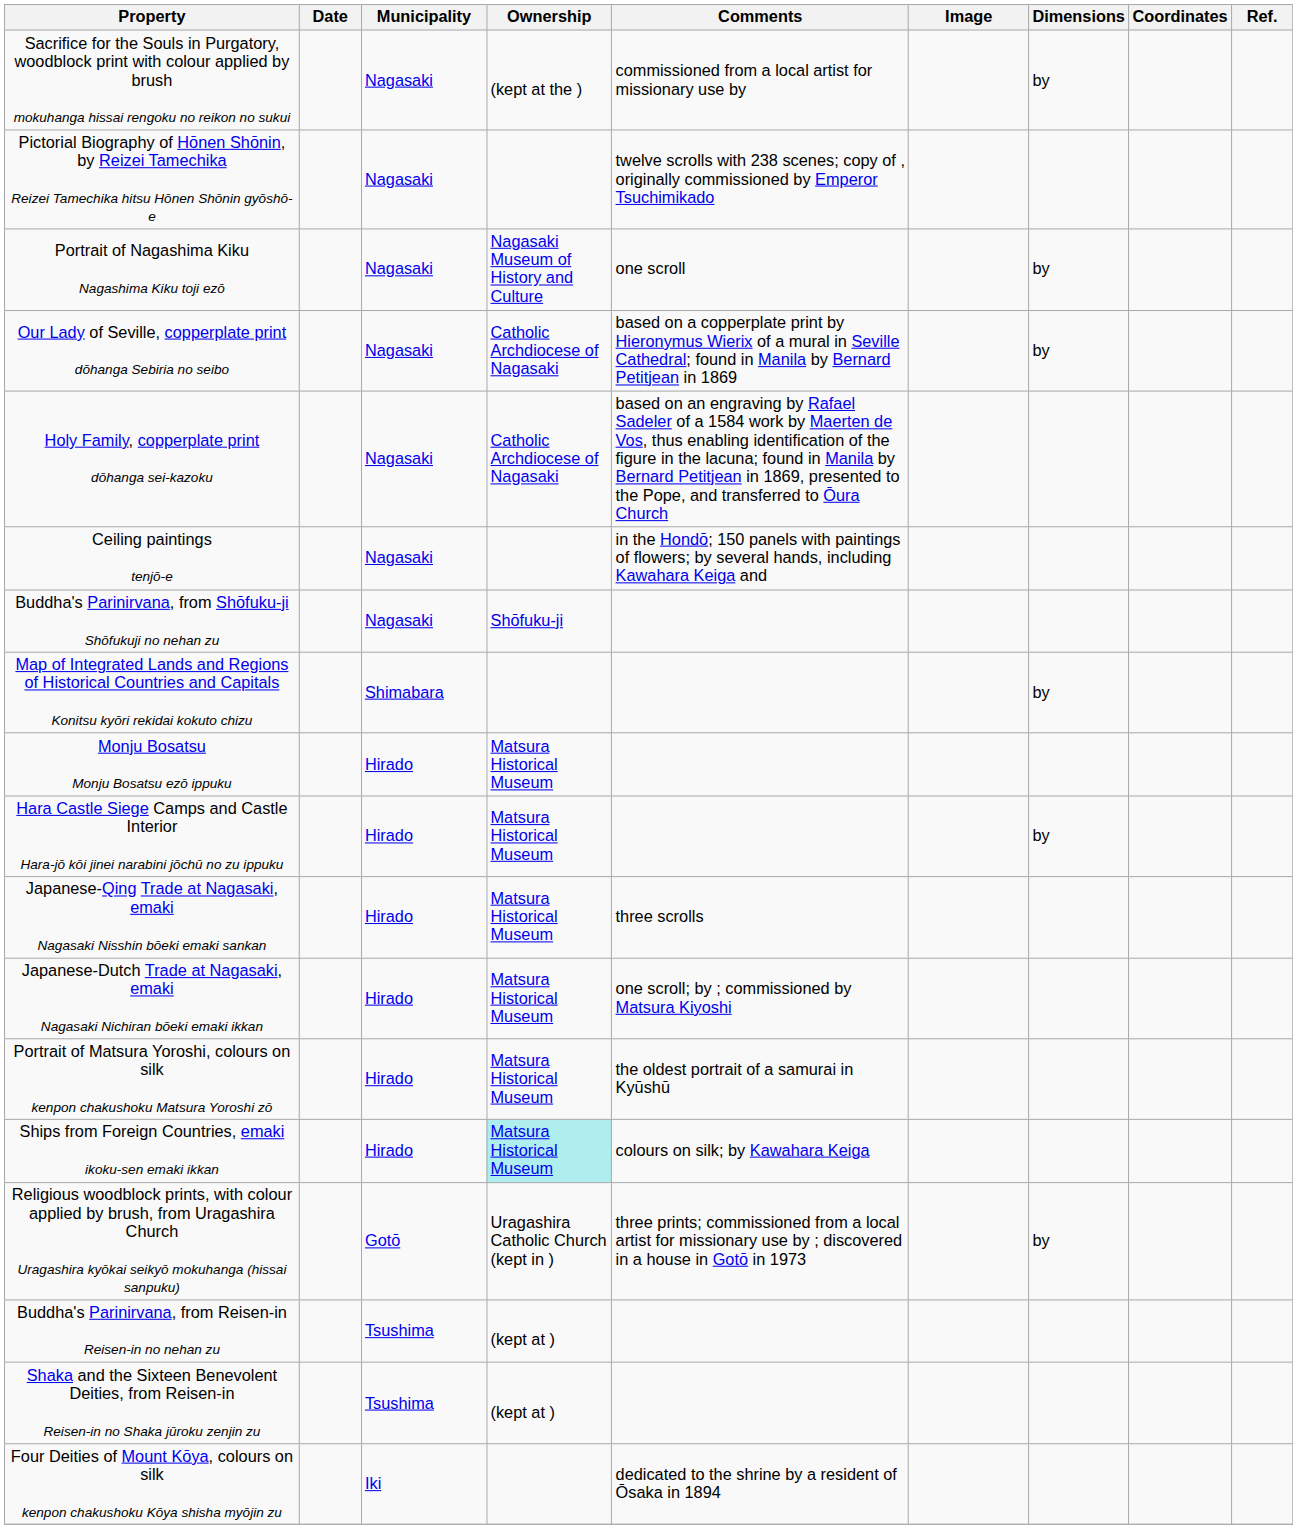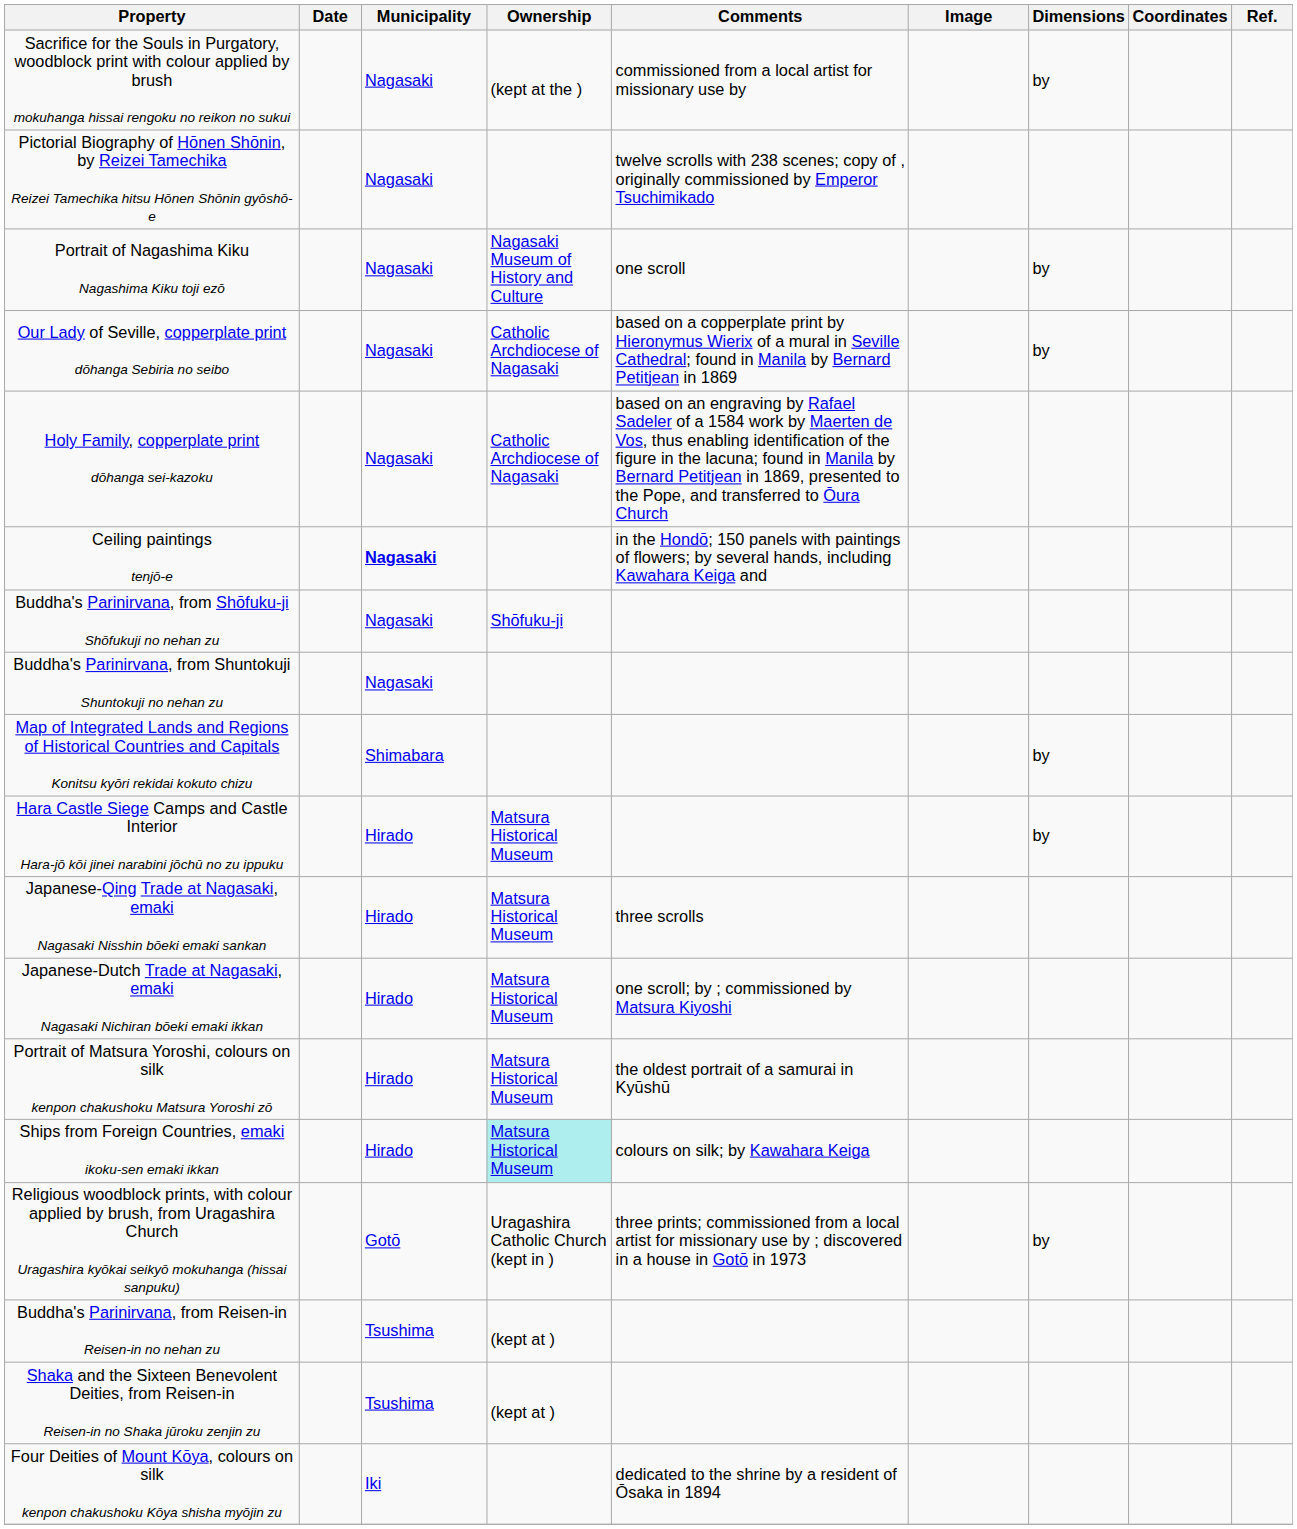Ceiling paintings tenjō-e | Municipality: normal -> bold
+ row: Buddha's Parinirvana, from Shuntokuji Shuntokuji no nehan zu | Nagasaki
- row: Monju Bosatsu Monju Bosatsu ezō ippuku | Hirado | Matsura Historical Museum
